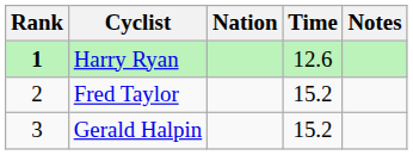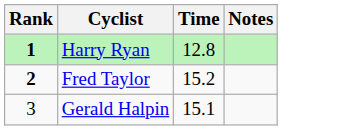- column: Nation
Harry Ryan | Time: 12.6 -> 12.8
Fred Taylor | Rank: normal -> bold
Gerald Halpin | Time: 15.2 -> 15.1
